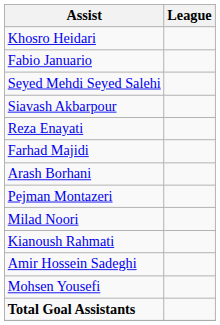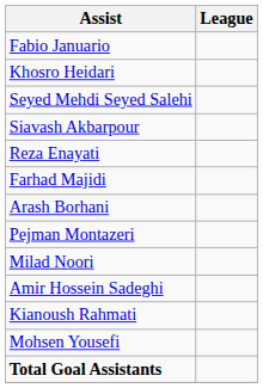rows swapped: Khosro Heidari <-> Fabio Januario
rows swapped: Amir Hossein Sadeghi <-> Kianoush Rahmati
